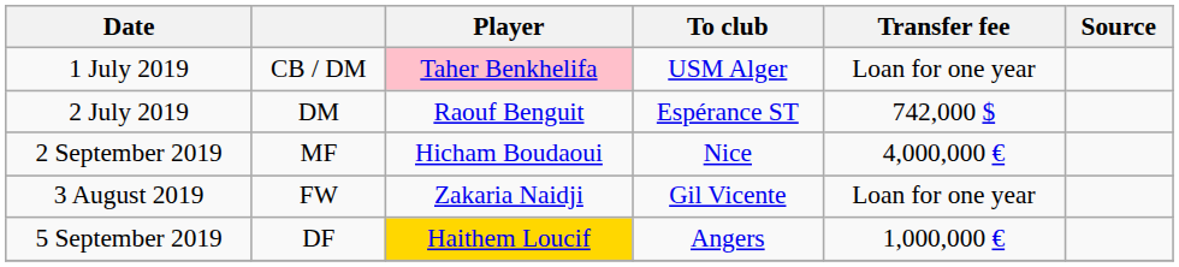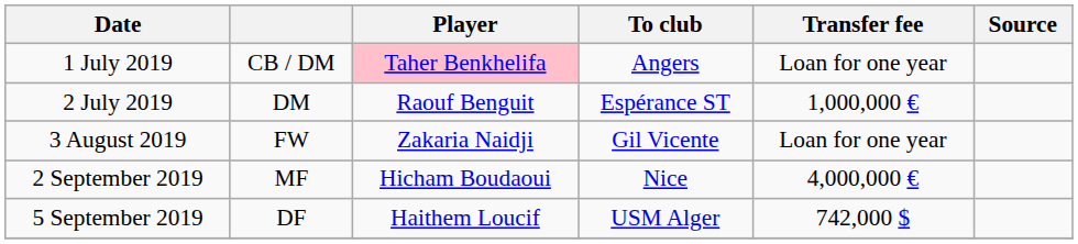1 July 2019 | To club: USM Alger -> Angers
2 July 2019 | Transfer fee: 742,000 $ -> 1,000,000 €
rows swapped: 3 August 2019 <-> 2 September 2019
5 September 2019 | Player: gold background -> no background
5 September 2019 | To club: Angers -> USM Alger
5 September 2019 | Transfer fee: 1,000,000 € -> 742,000 $
